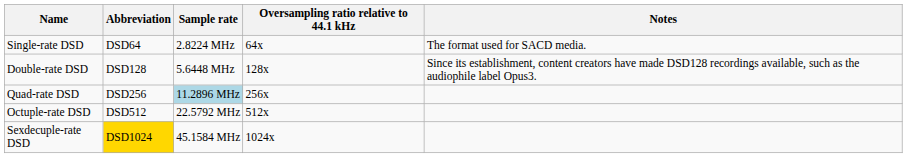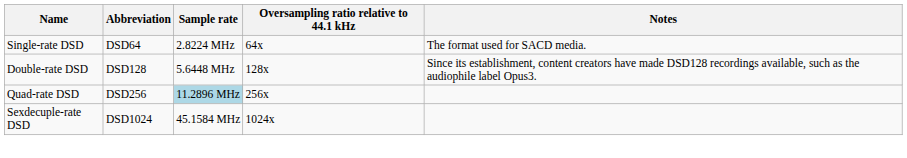- row: Octuple-rate DSD | DSD512 | 22.5792 MHz | 512x
Sexdecuple-rate DSD | Abbreviation: gold background -> no background
